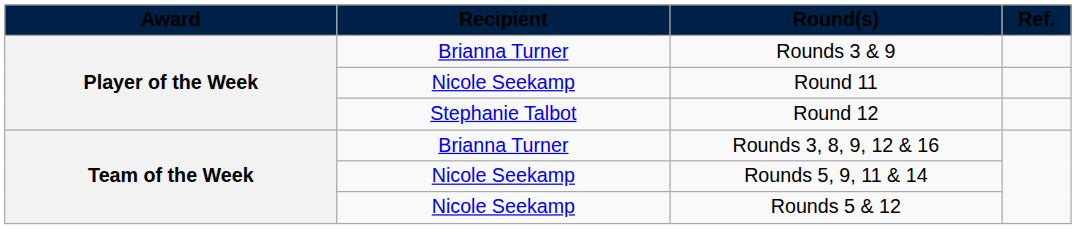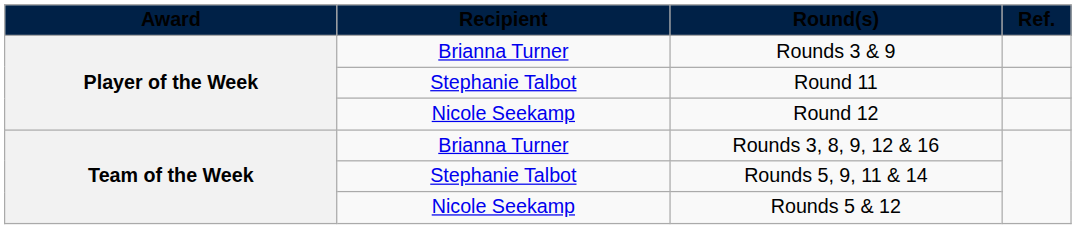Round 11 | Recipient: Nicole Seekamp -> Stephanie Talbot
Round 12 | Recipient: Stephanie Talbot -> Nicole Seekamp
Rounds 5, 9, 11 & 14 | Recipient: Nicole Seekamp -> Stephanie Talbot
